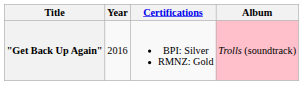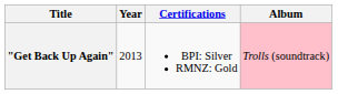"Get Back Up Again" | Year: 2016 -> 2013
